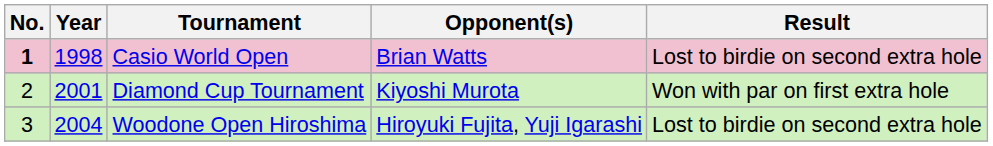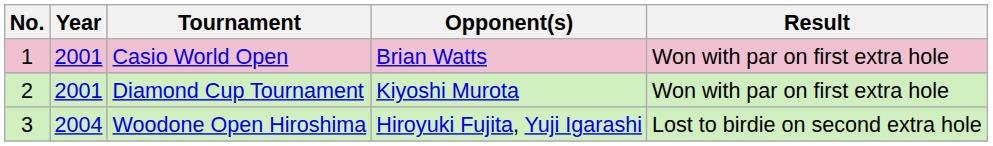Casio World Open | No.: bold -> normal
Casio World Open | Year: 1998 -> 2001
Casio World Open | Result: Lost to birdie on second extra hole -> Won with par on first extra hole
